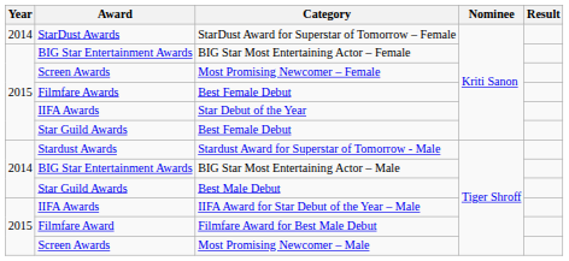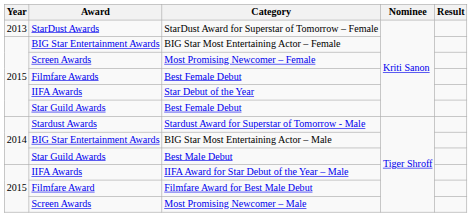StarDust Award for Superstar of Tomorrow – Female | Year: 2014 -> 2013
